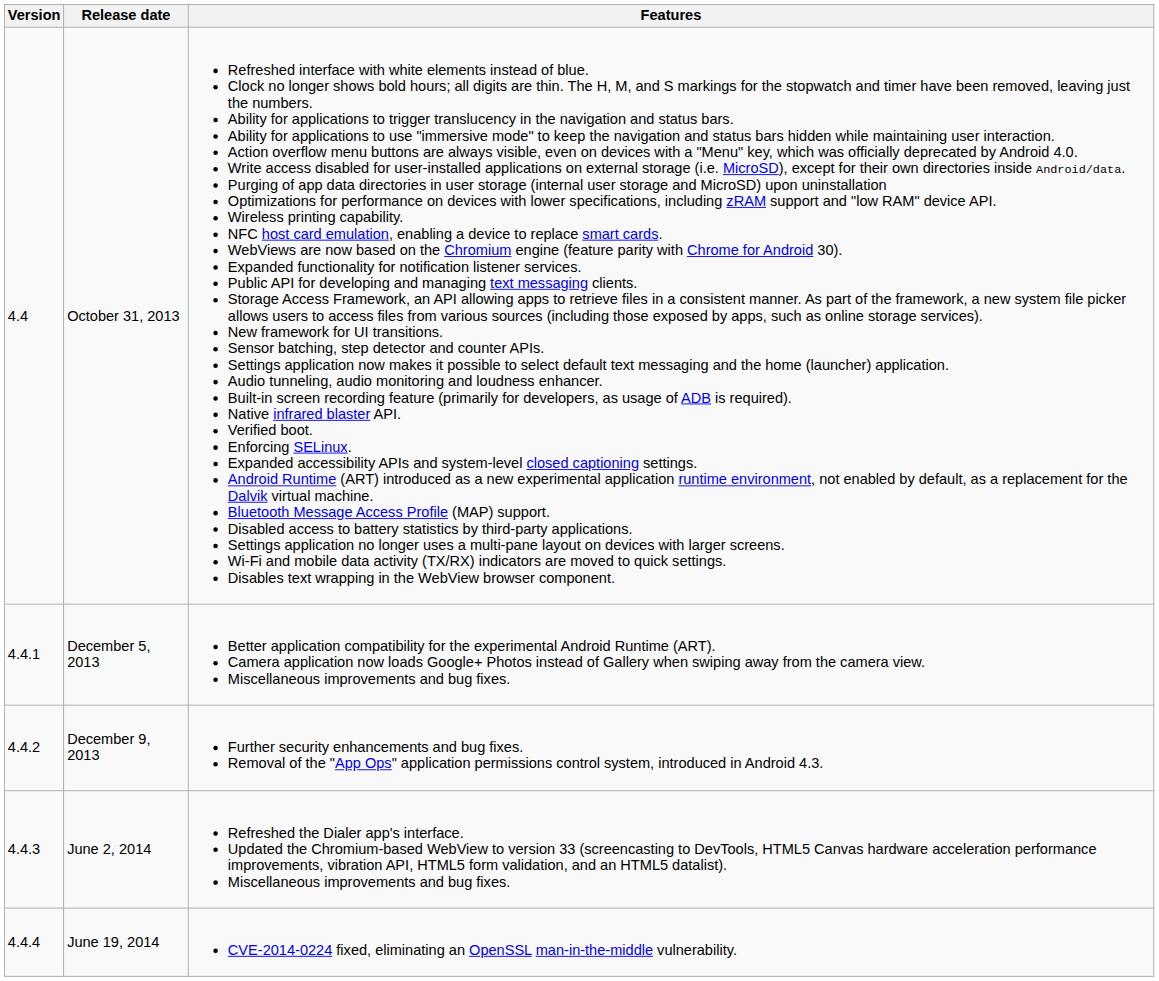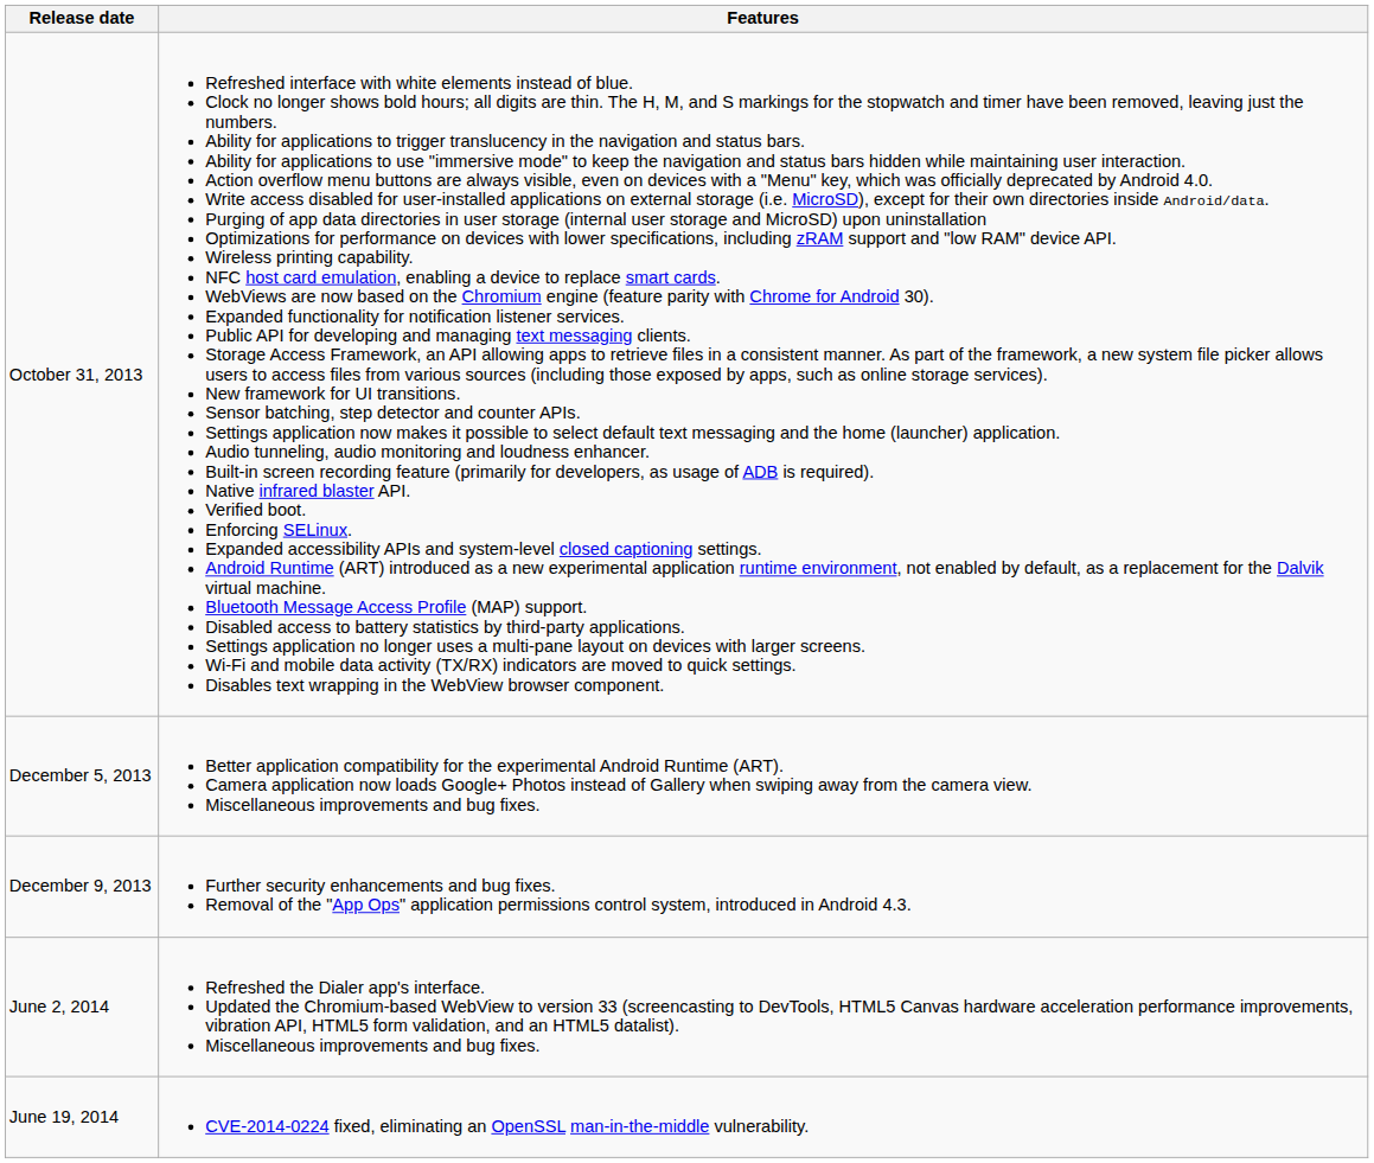- column: Version | 4.4 | 4.4.1 | 4.4.2 | 4.4.3 | 4.4.4
